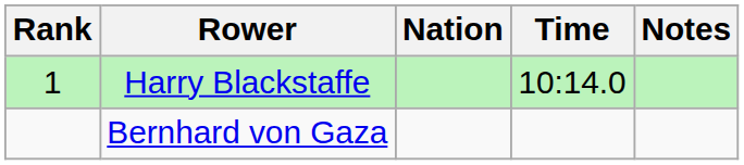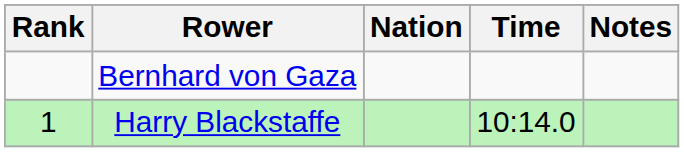rows swapped: Harry Blackstaffe <-> Bernhard von Gaza
